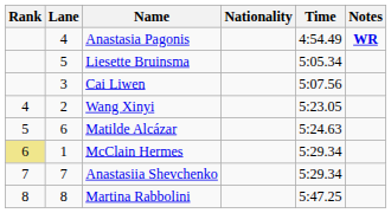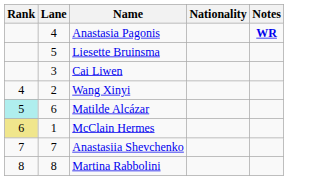- column: Time | 4:54.49 | 5:05.34 | 5:07.56 | 5:23.05 | 5:24.63 | 5:29.34 | 5:29.34 | 5:47.25
Matilde Alcázar | Rank: no background -> paleturquoise background
